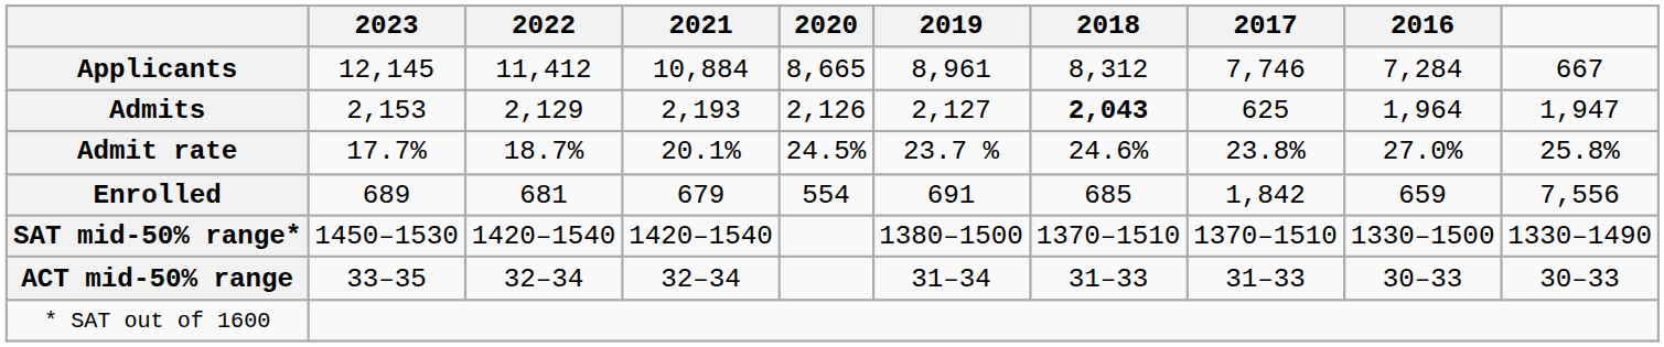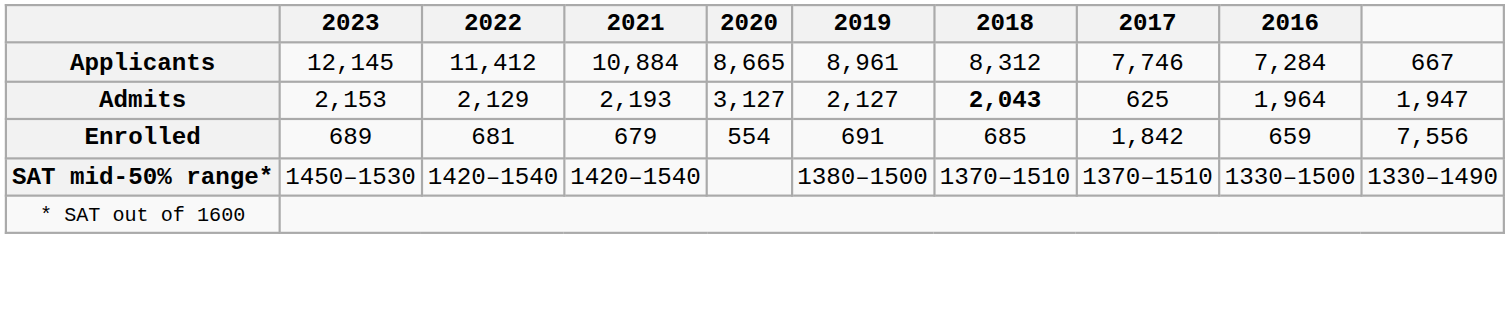Admits | 2020: 2,126 -> 3,127
- row: Admit rate | 17.7% | 18.7% | 20.1% | 24.5% | 23.7 % | 24.6% | 23.8% | 27.0% | 25.8%
- row: ACT mid-50% range | 33–35 | 32–34 | 32–34 | 31–34 | 31–33 | 31–33 | 30–33 | 30–33
